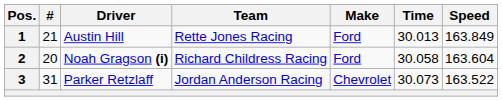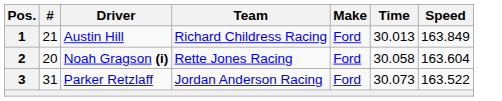1 | Team: Rette Jones Racing -> Richard Childress Racing
2 | Team: Richard Childress Racing -> Rette Jones Racing
3 | Make: Chevrolet -> Ford
